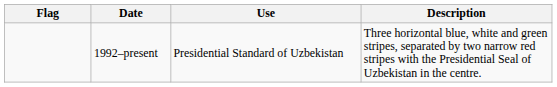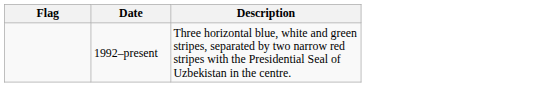- column: Use | Presidential Standard of Uzbekistan
